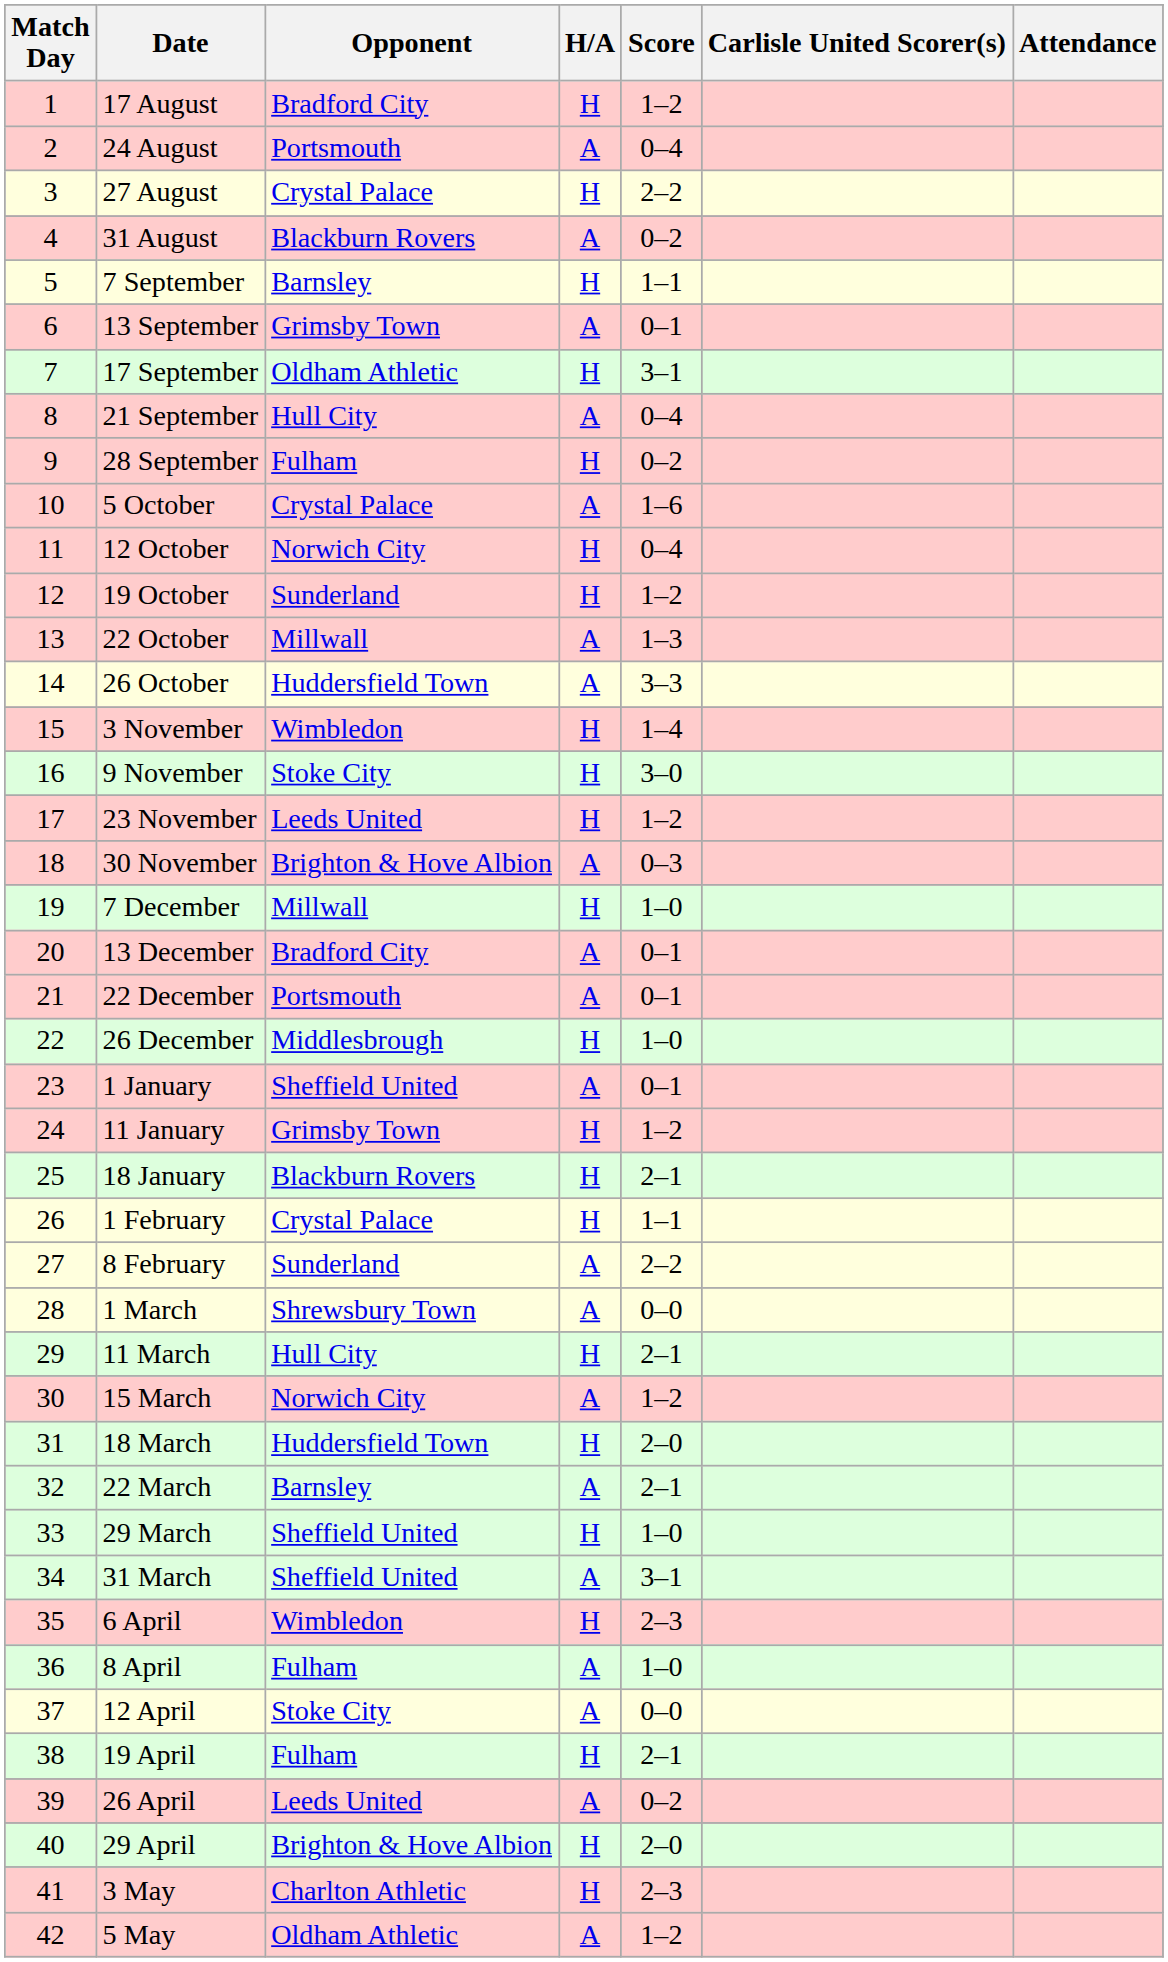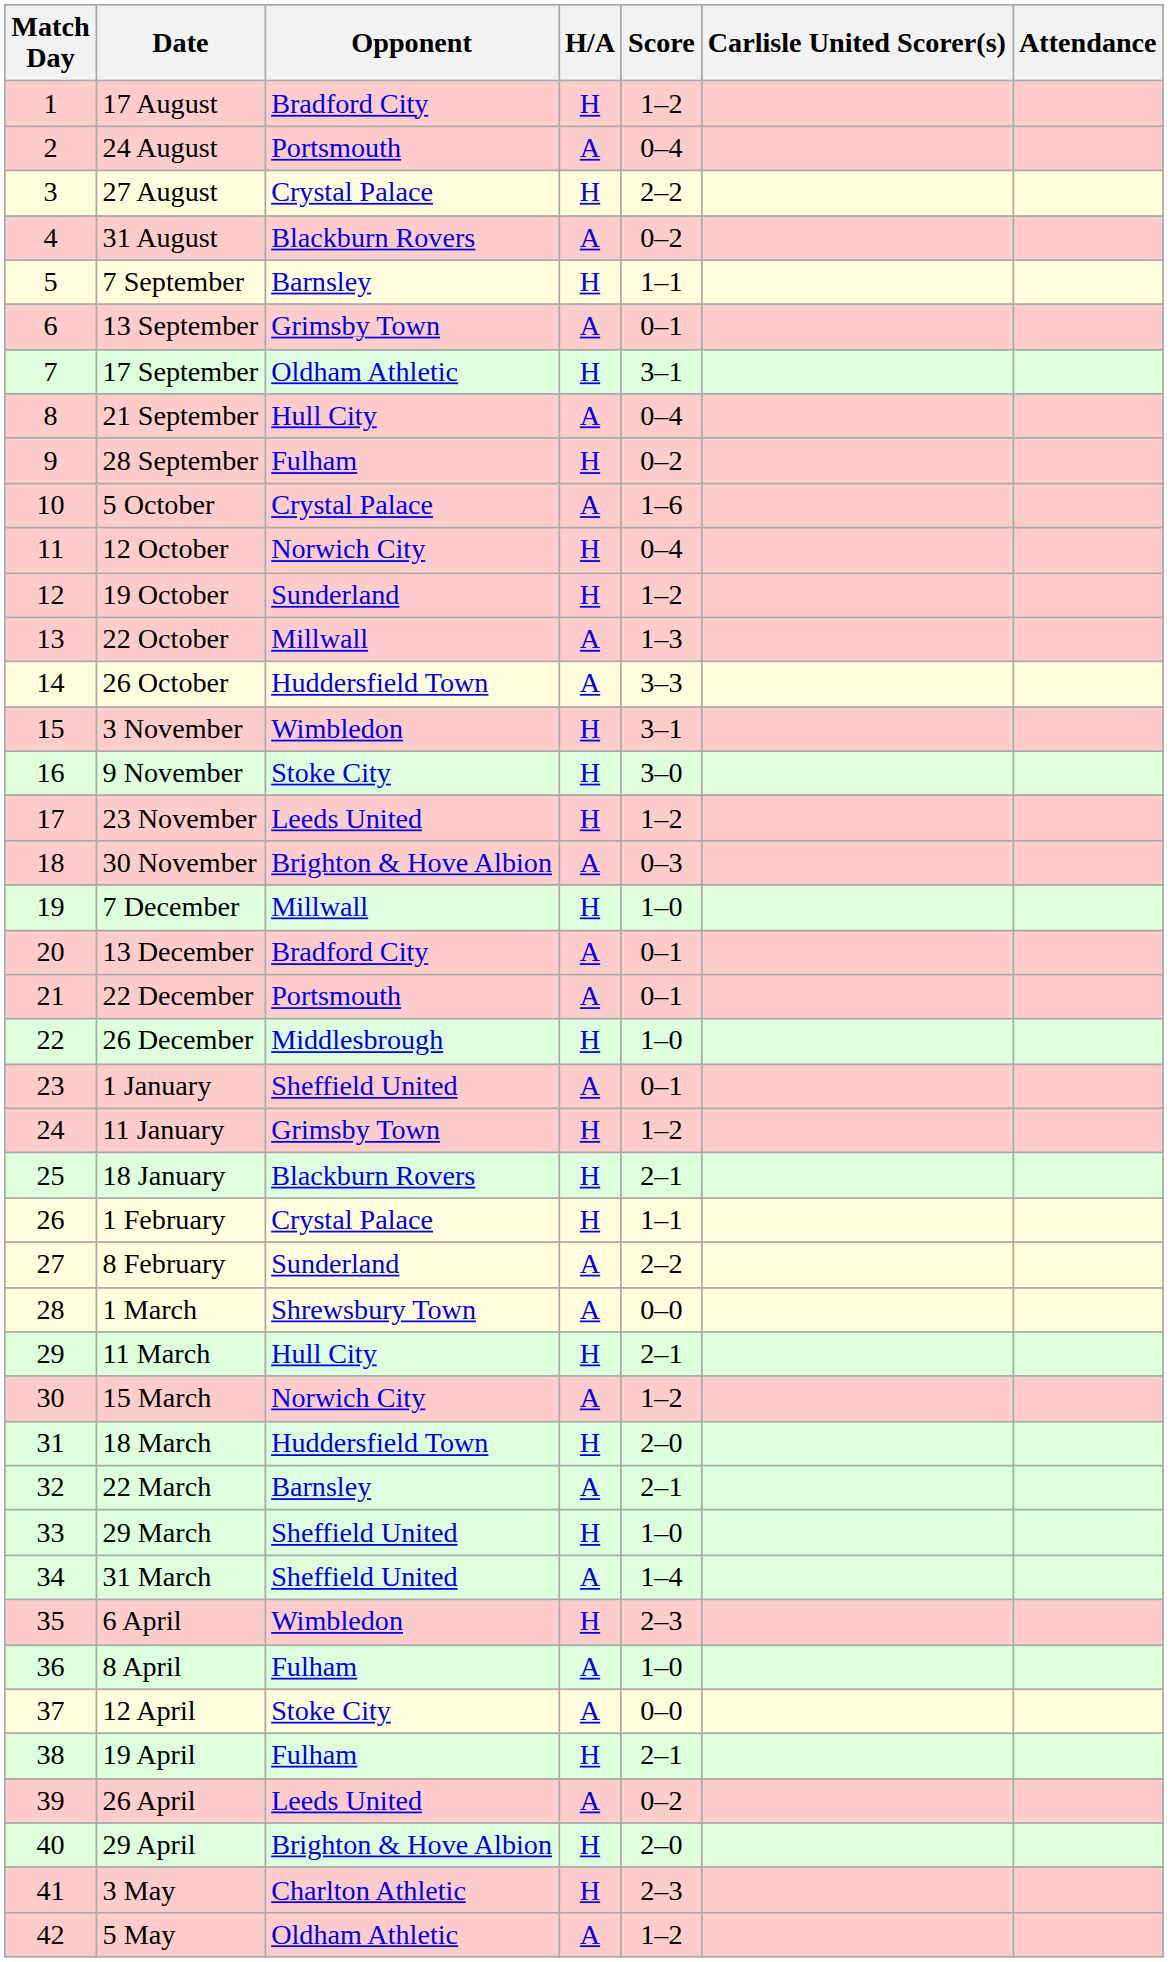3 November | Score: 1–4 -> 3–1
31 March | Score: 3–1 -> 1–4
